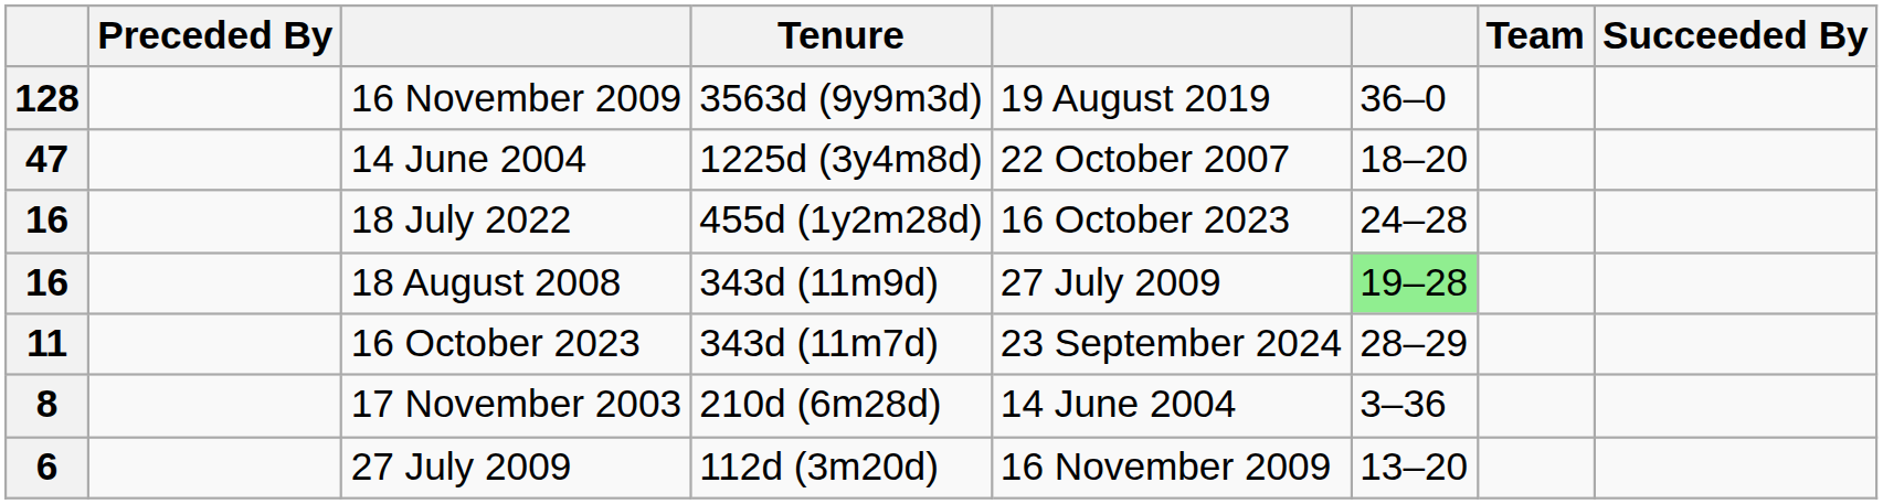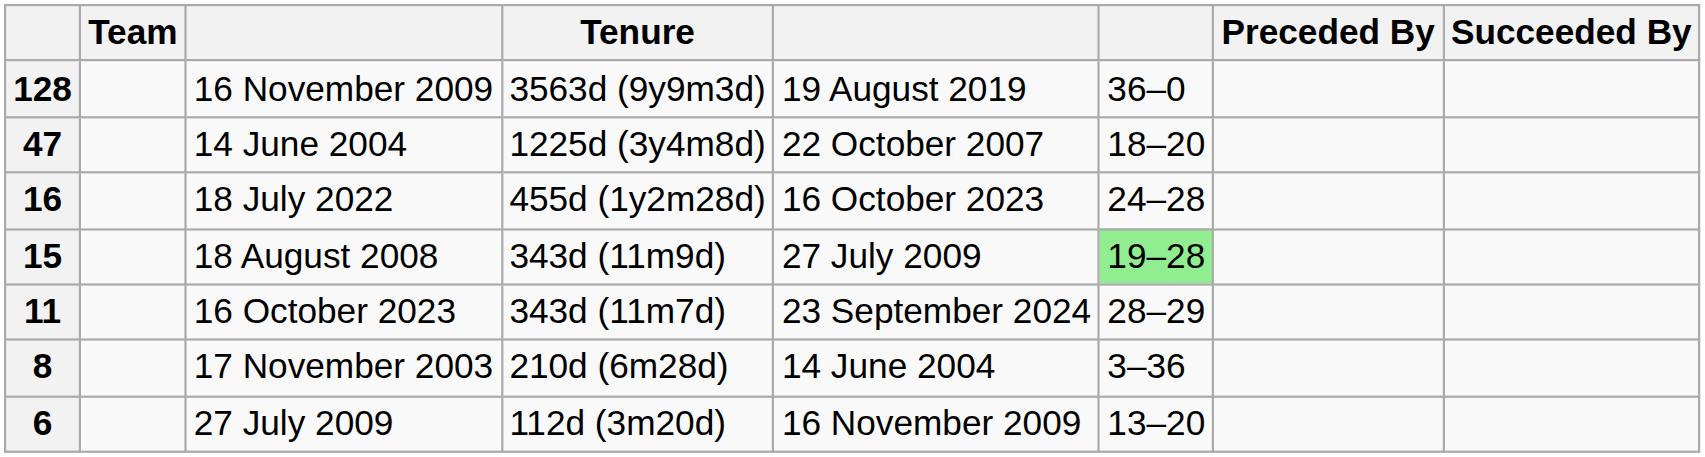columns swapped: Team <-> Preceded By
18 August 2008 | column 1: 16 -> 15
